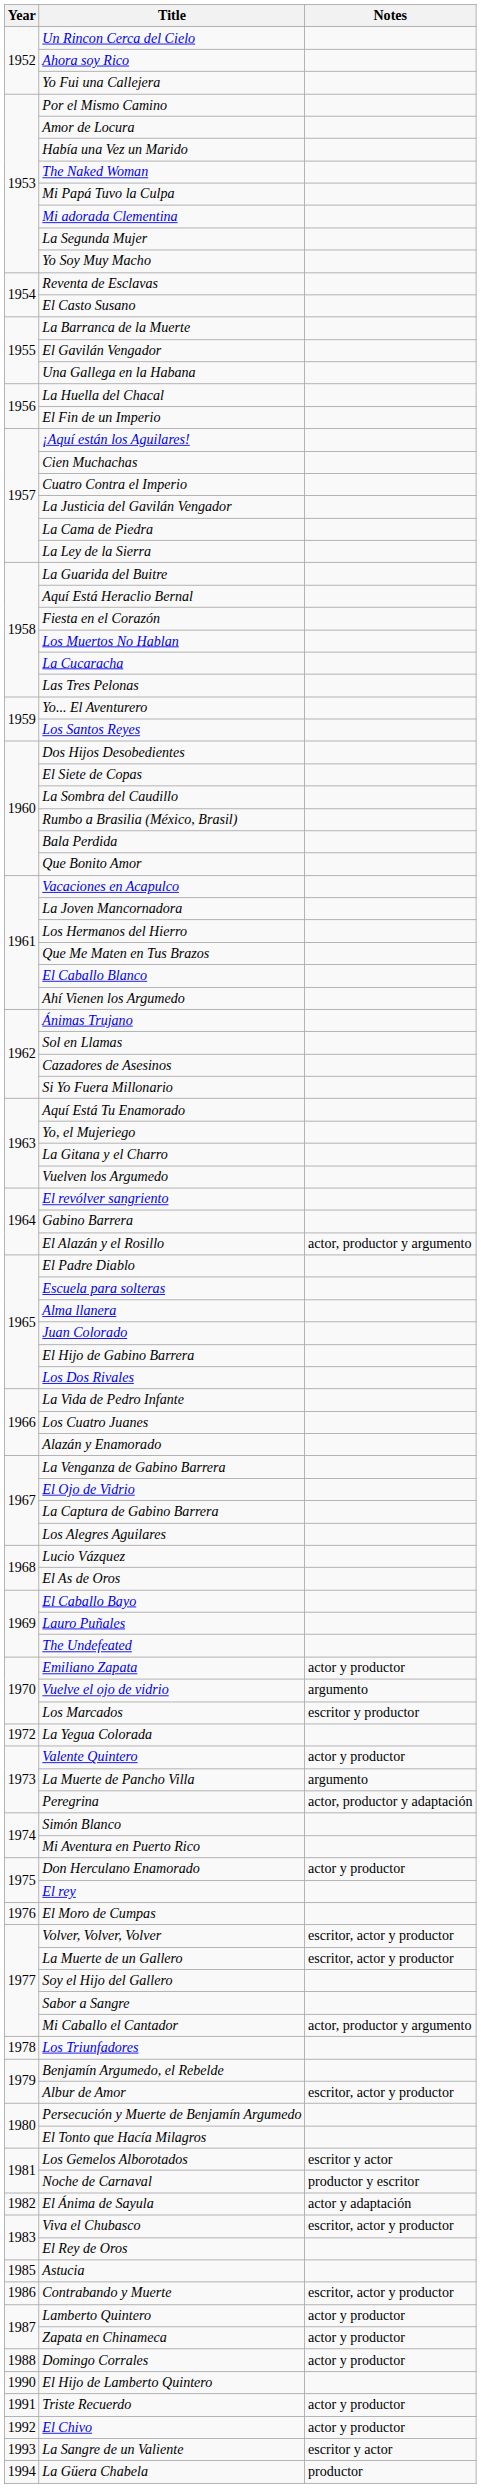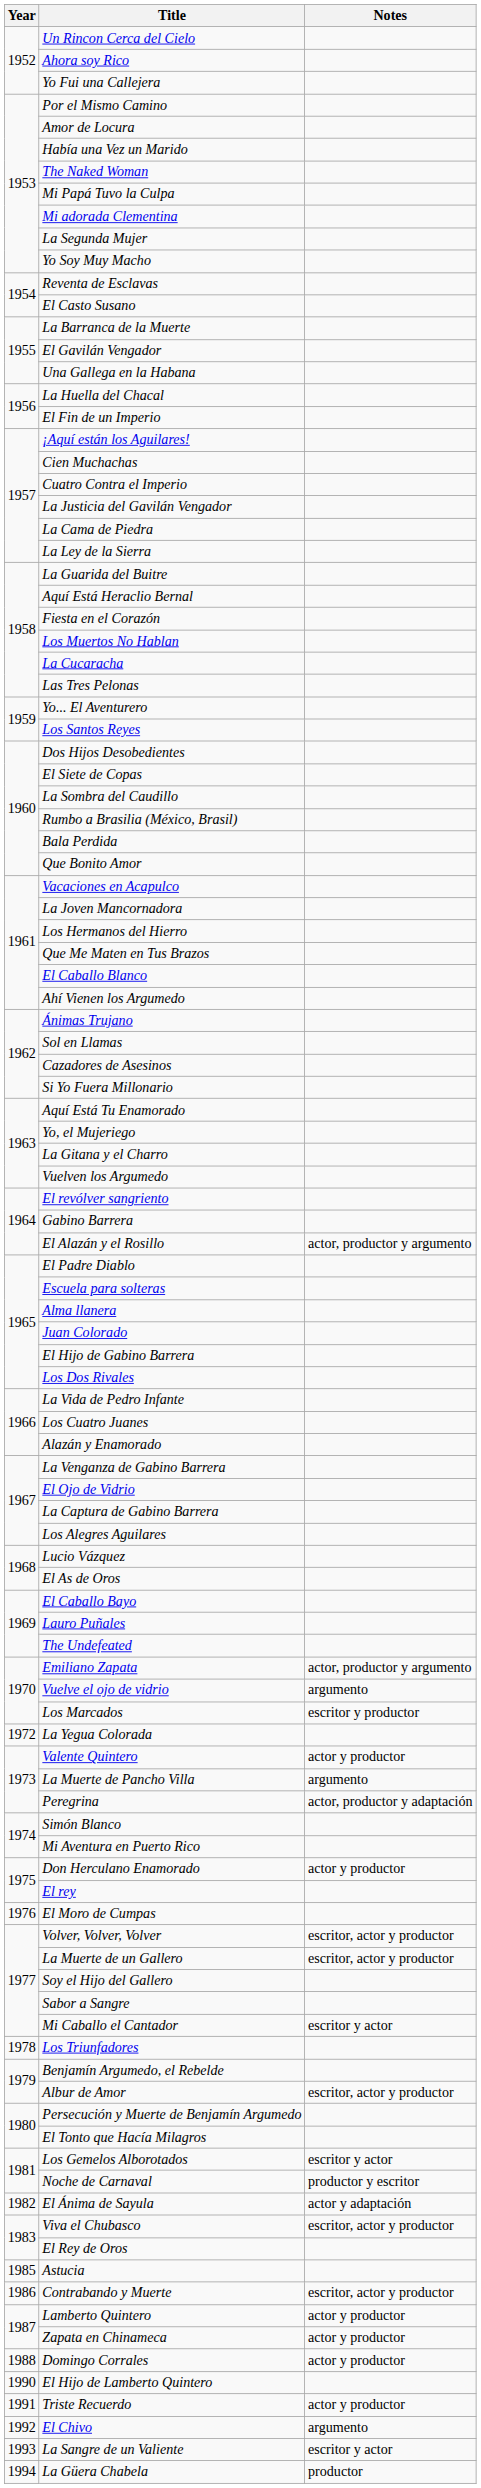Emiliano Zapata | Notes: actor y productor -> actor, productor y argumento
Mi Caballo el Cantador | Notes: actor, productor y argumento -> escritor y actor
El Chivo | Notes: actor y productor -> argumento
